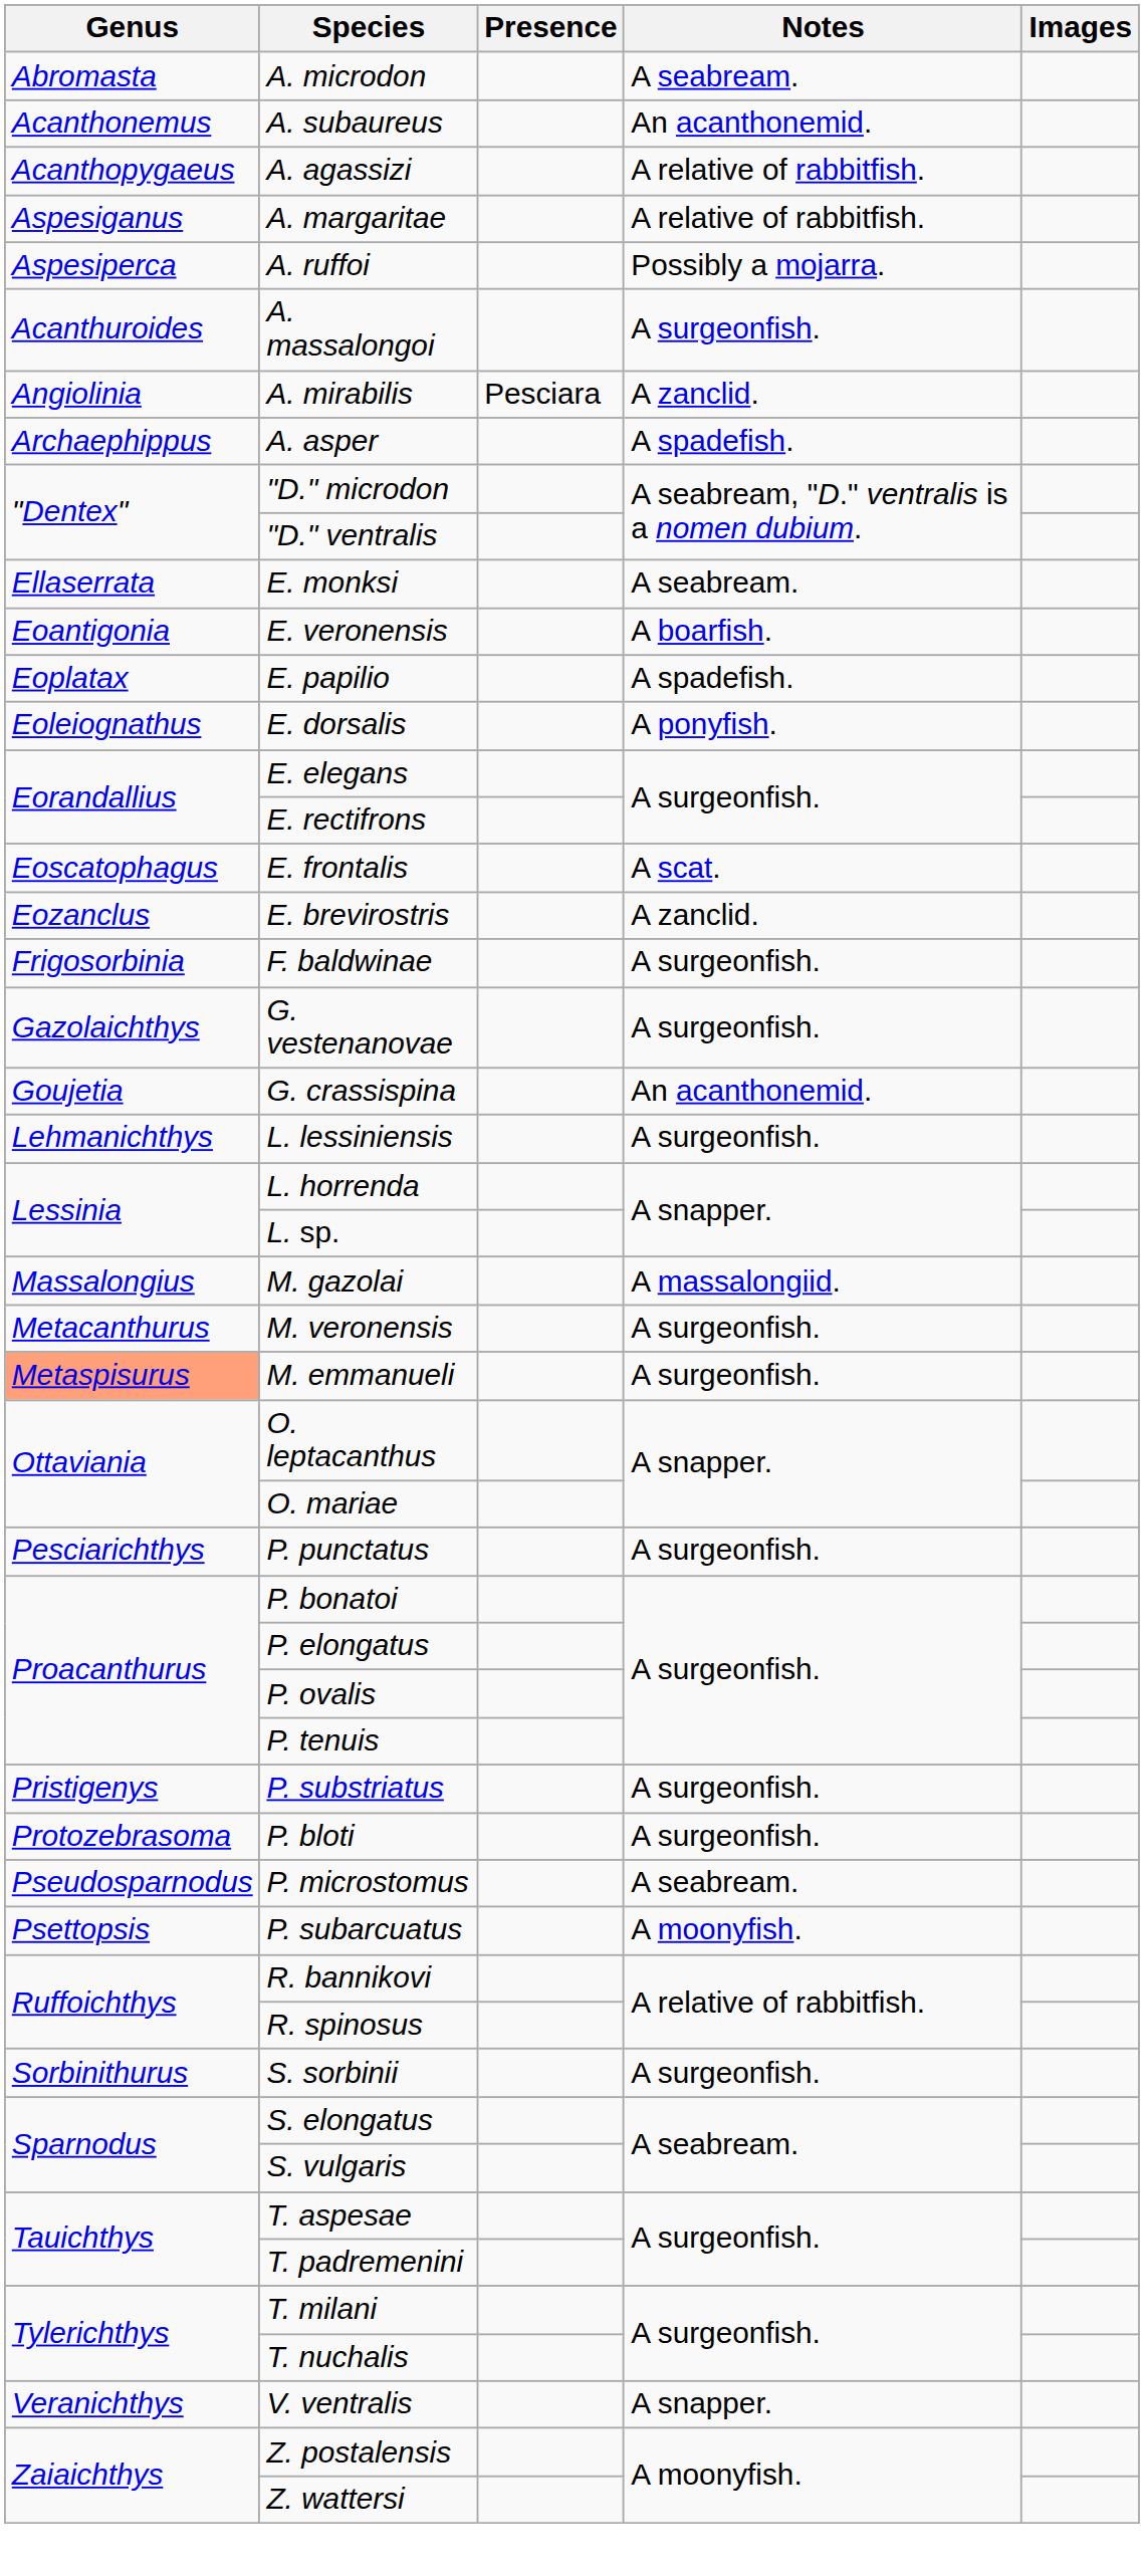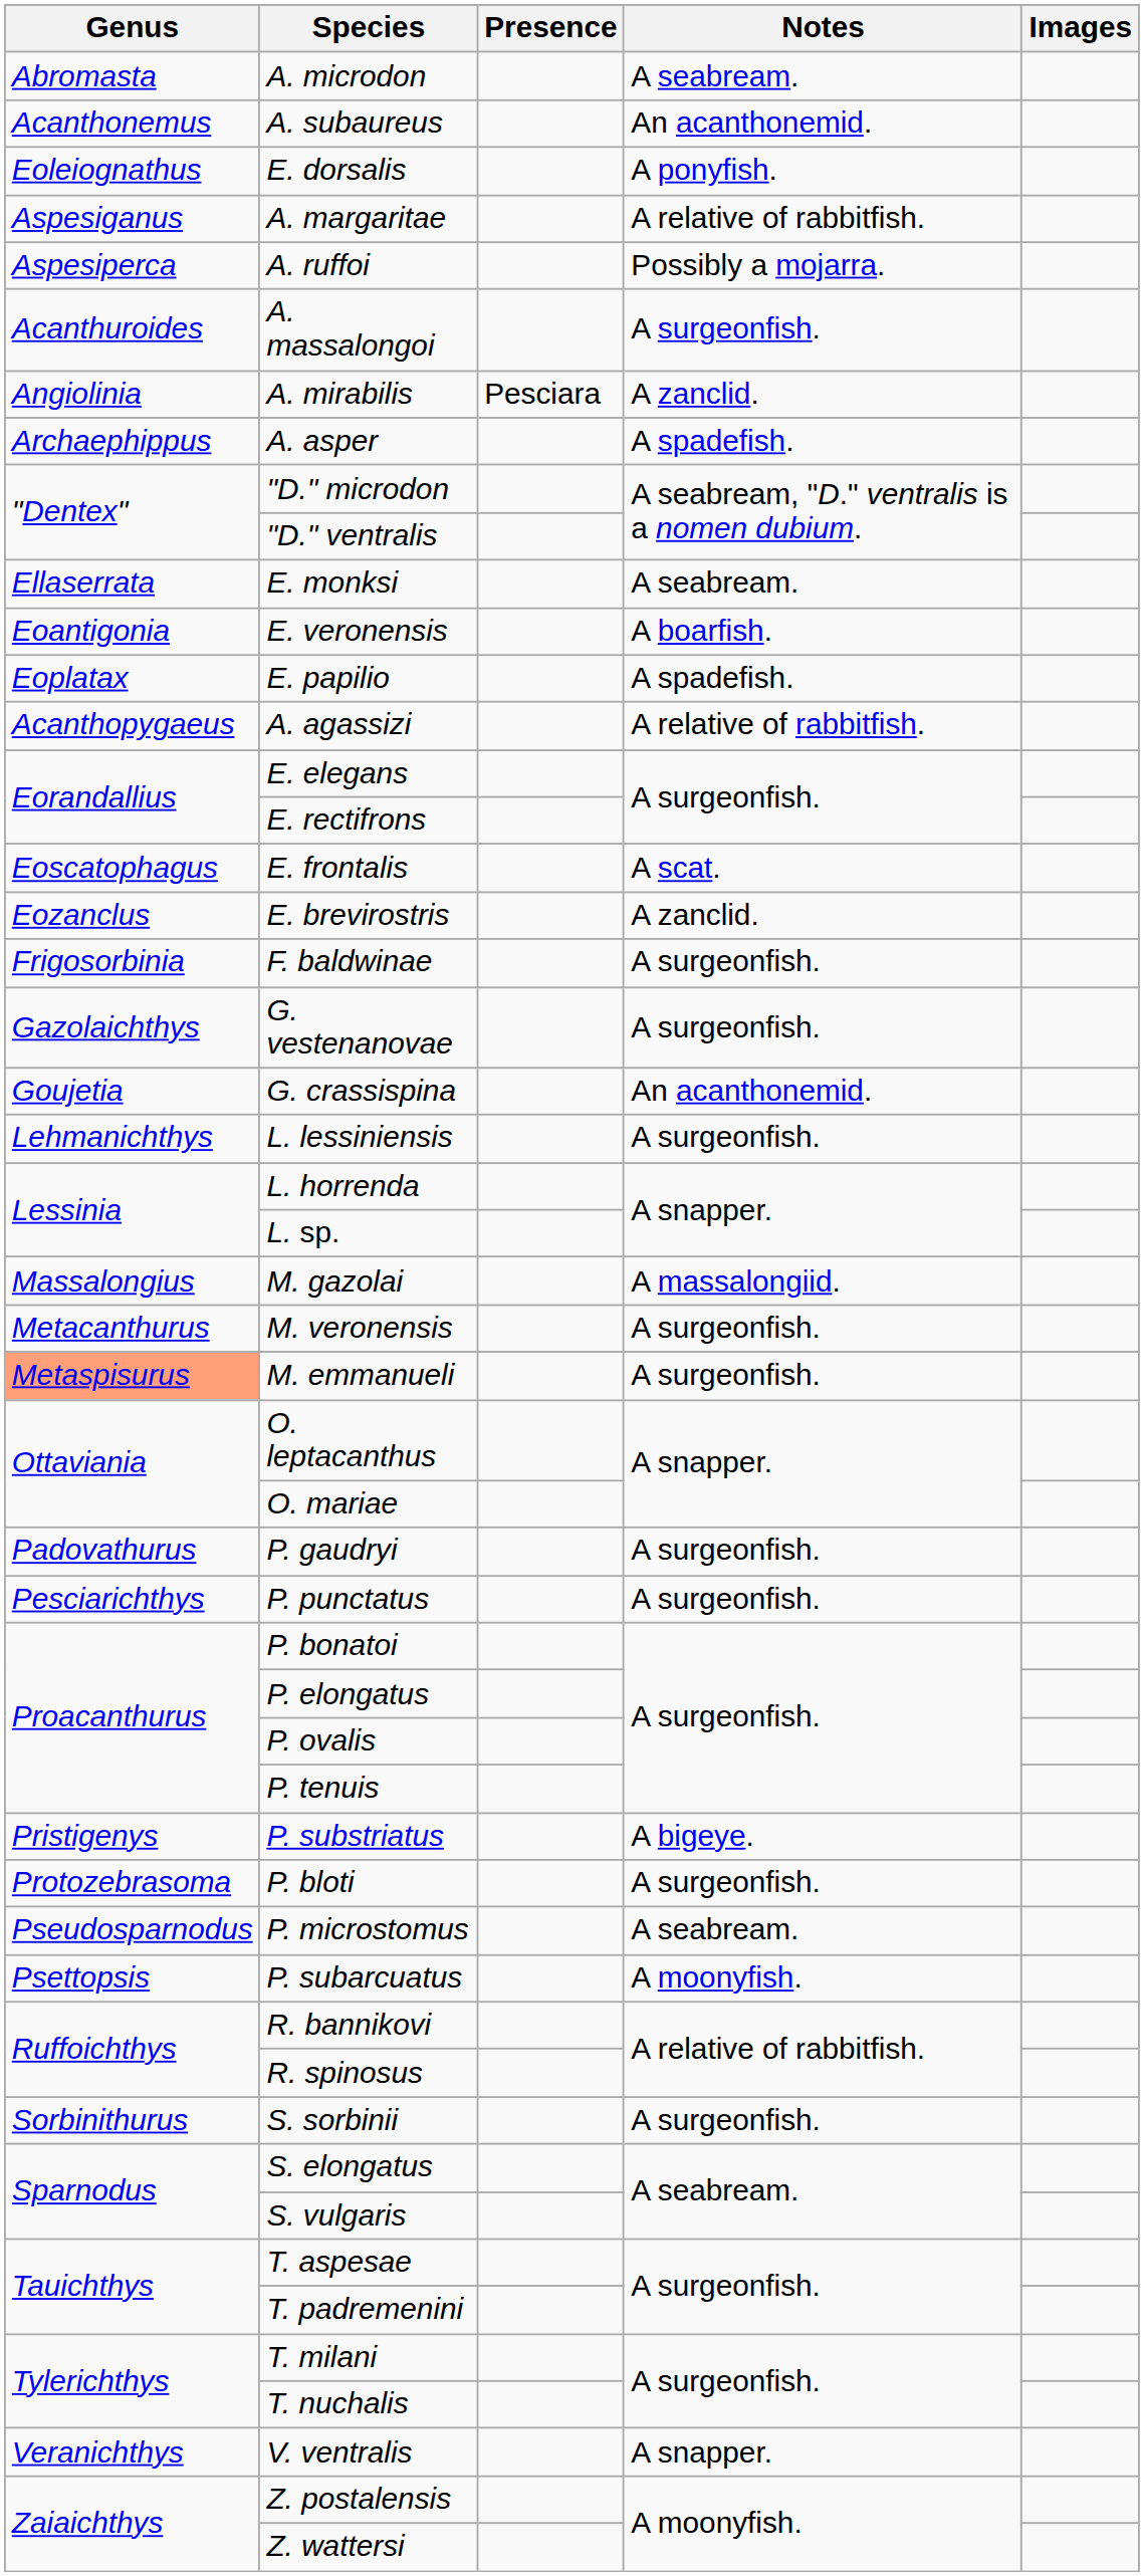rows swapped: A. agassizi <-> E. dorsalis
+ row: Padovathurus | P. gaudryi | A surgeonfish.
P. substriatus | Notes: A surgeonfish. -> A bigeye.
